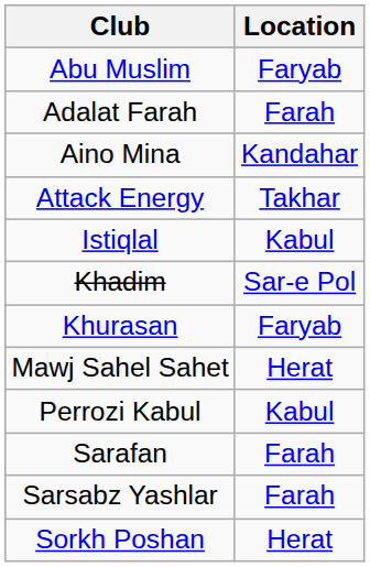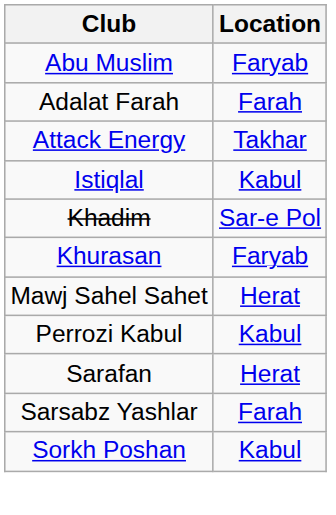- row: Aino Mina | Kandahar
Sarafan | Location: Farah -> Herat
Sorkh Poshan | Location: Herat -> Kabul
